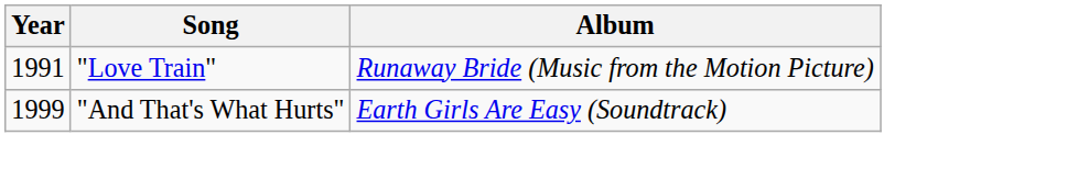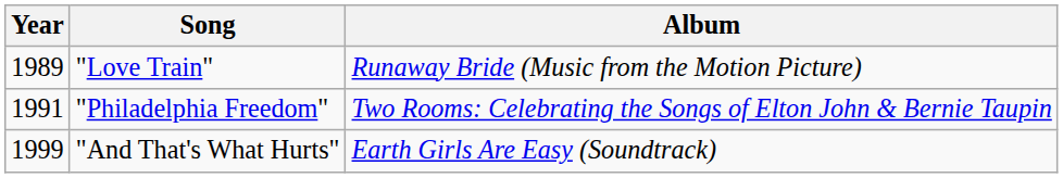"Love Train" | Year: 1991 -> 1989
+ row: 1991 | "Philadelphia Freedom" | Two Rooms: Celebrating the Songs of Elton John & Bernie Taupin
